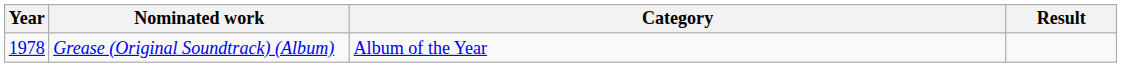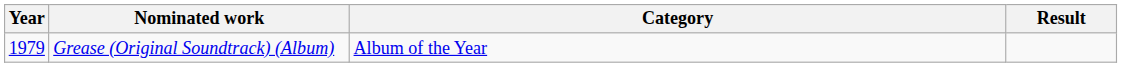Grease (Original Soundtrack) (Album) | Year: 1978 -> 1979
